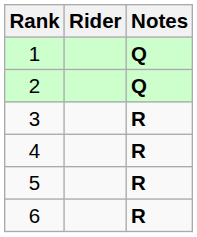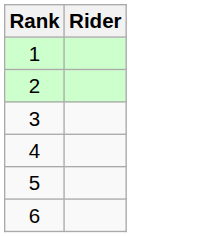- column: Notes | Q | Q | R | R | R | R
